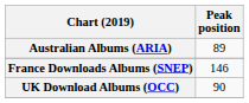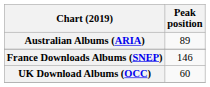UK Download Albums (OCC) | Peak position: 90 -> 60
